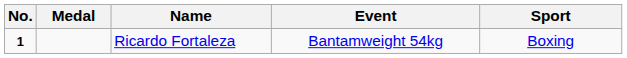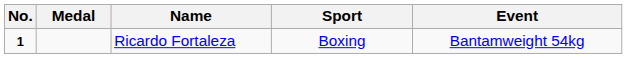columns swapped: Sport <-> Event
